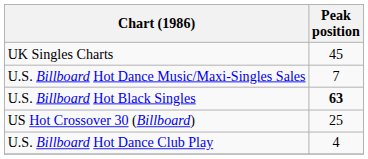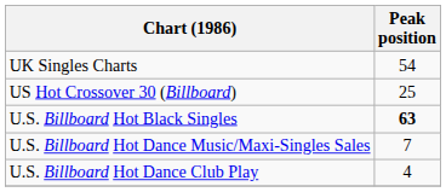UK Singles Charts | Peak position: 45 -> 54
rows swapped: US Hot Crossover 30 (Billboard) <-> U.S. Billboard Hot Dance Music/Maxi-Singles Sales
